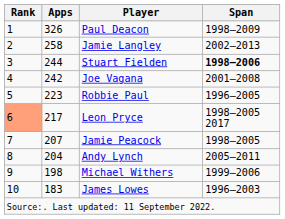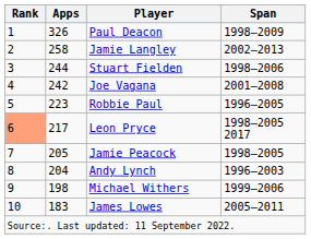Stuart Fielden | Span: bold -> normal
Jamie Peacock | Apps: 207 -> 205
Andy Lynch | Span: 2005–2011 -> 1996–2003
James Lowes | Span: 1996–2003 -> 2005–2011
